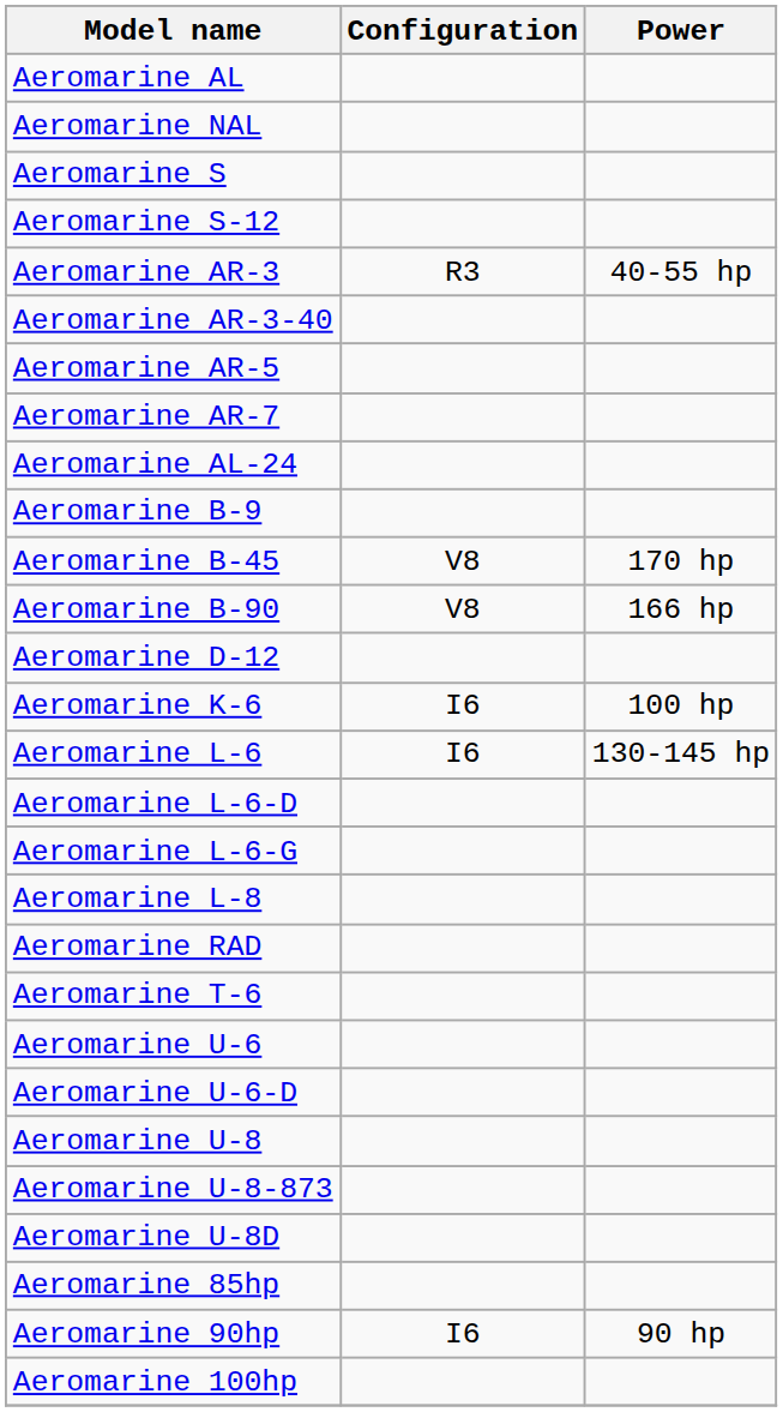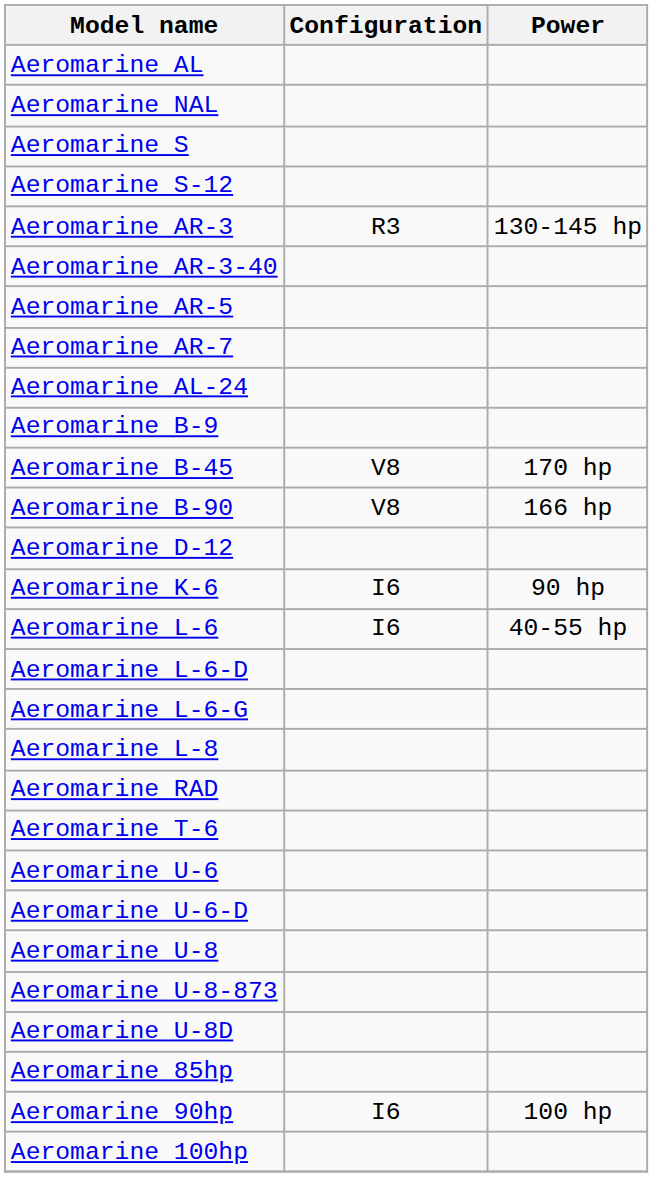Aeromarine AR-3 | Power: 40-55 hp -> 130-145 hp
Aeromarine K-6 | Power: 100 hp -> 90 hp
Aeromarine L-6 | Power: 130-145 hp -> 40-55 hp
Aeromarine 90hp | Power: 90 hp -> 100 hp
